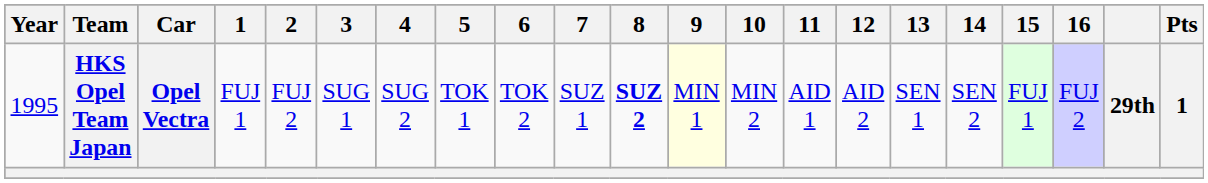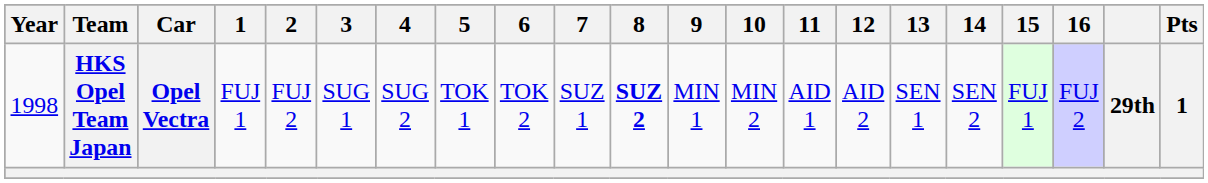HKS Opel Team Japan | Year: 1995 -> 1998
HKS Opel Team Japan | 9: lightyellow background -> no background
